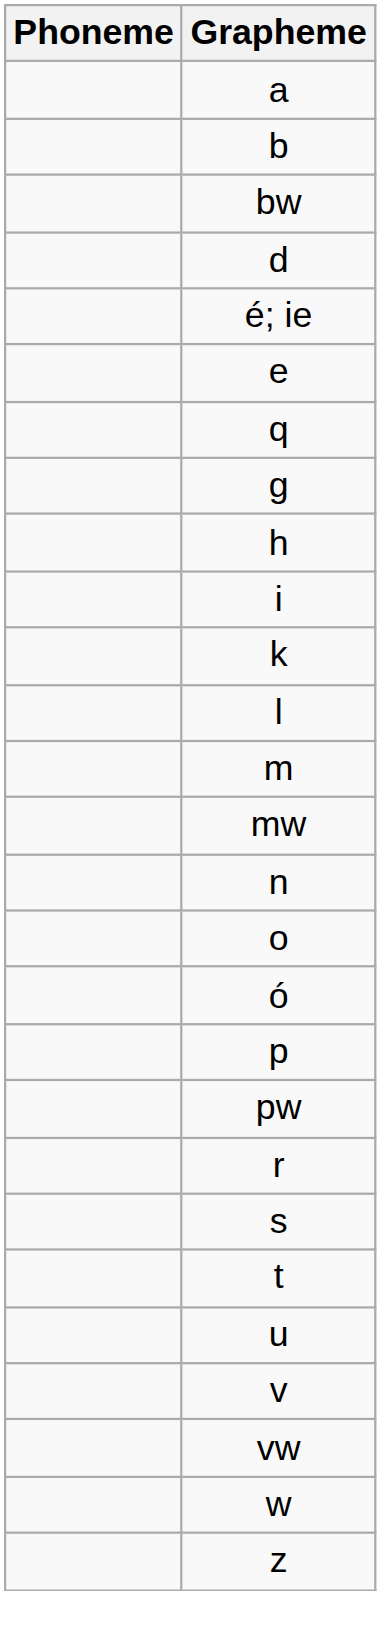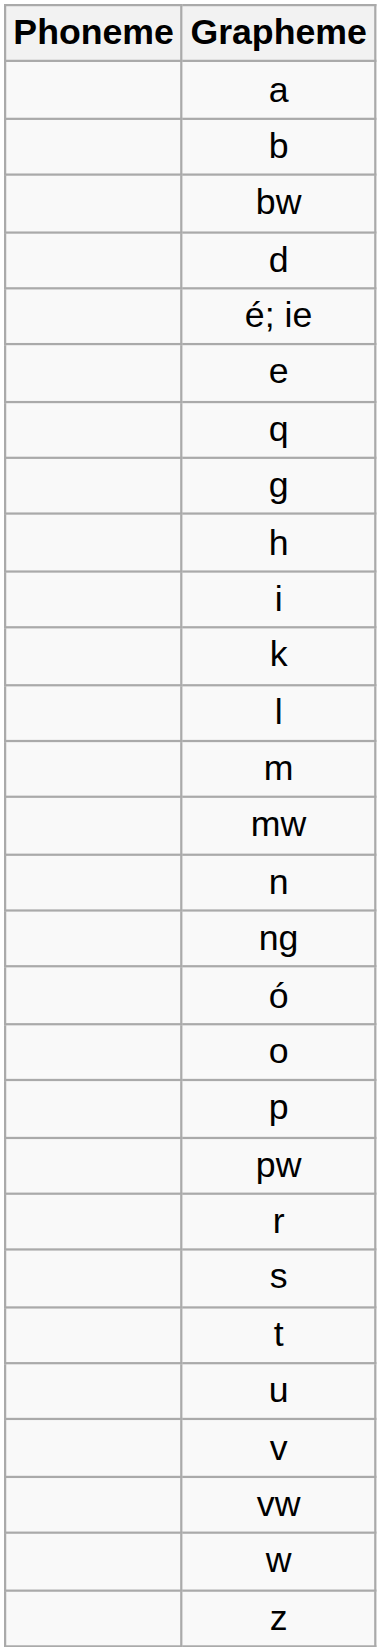+ row: ng
rows swapped: ó <-> o
